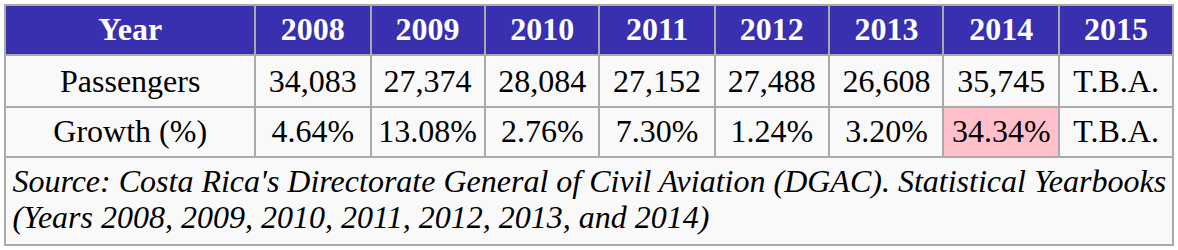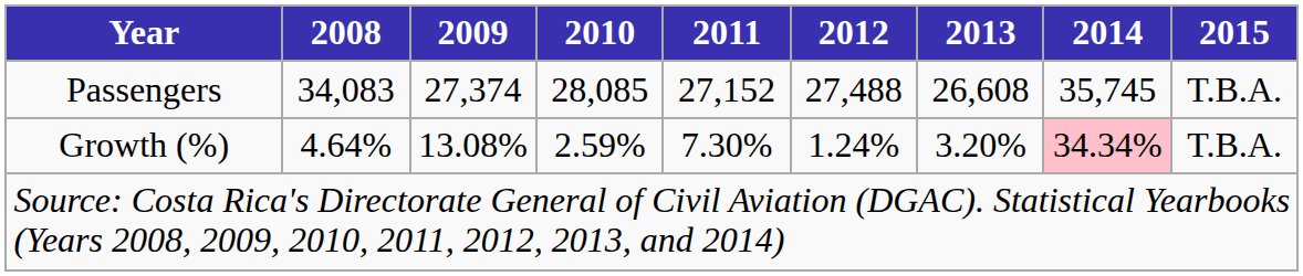Passengers | 2010: 28,084 -> 28,085
Growth (%) | 2010: 2.76% -> 2.59%
